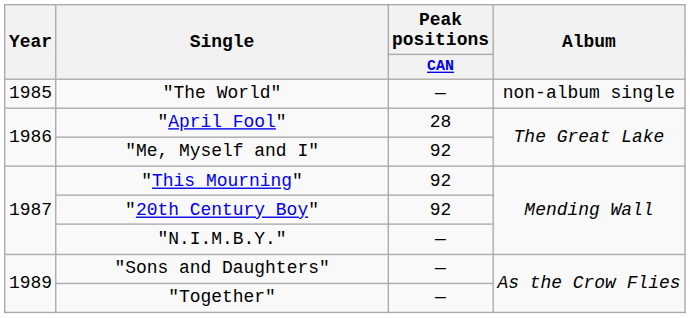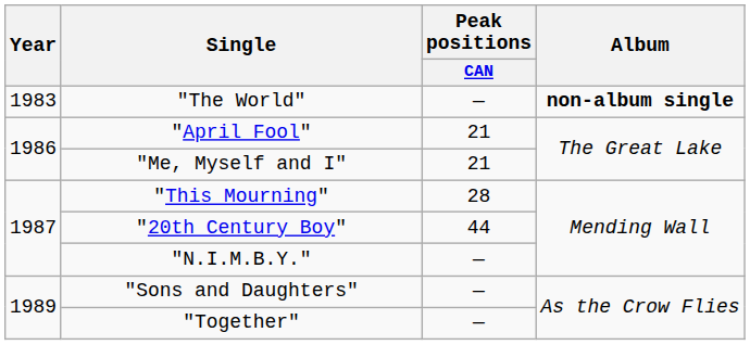"The World" | Year: 1985 -> 1983
"The World" | Album: normal -> bold
"April Fool" | Peak positions / CAN: 28 -> 21
"Me, Myself and I" | Peak positions / CAN: 92 -> 21
"This Mourning" | Peak positions / CAN: 92 -> 28
"20th Century Boy" | Peak positions / CAN: 92 -> 44
